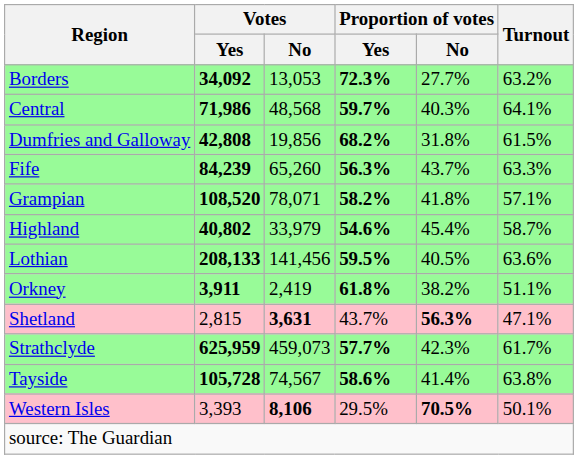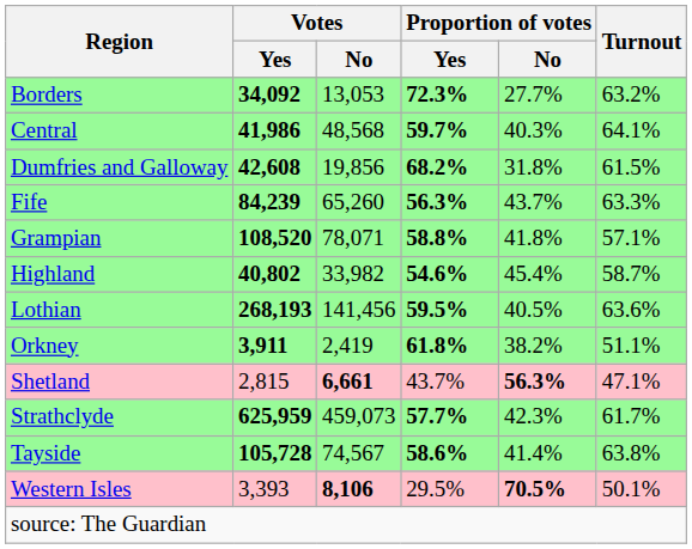Central | Votes / Yes: 71,986 -> 41,986
Dumfries and Galloway | Votes / Yes: 42,808 -> 42,608
Grampian | Proportion of votes / Yes: 58.2% -> 58.8%
Highland | Votes / No: 33,979 -> 33,982
Lothian | Votes / Yes: 208,133 -> 268,193
Shetland | Votes / No: 3,631 -> 6,661
